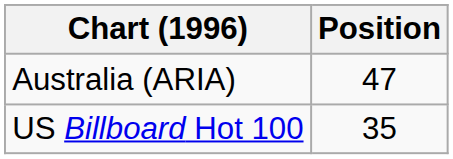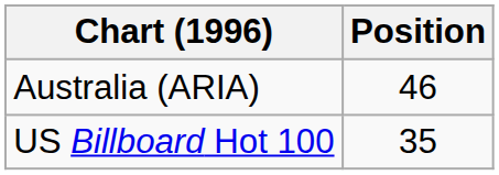Australia (ARIA) | Position: 47 -> 46
